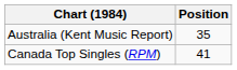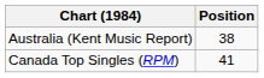Australia (Kent Music Report) | Position: 35 -> 38
